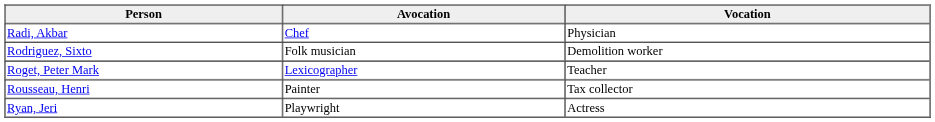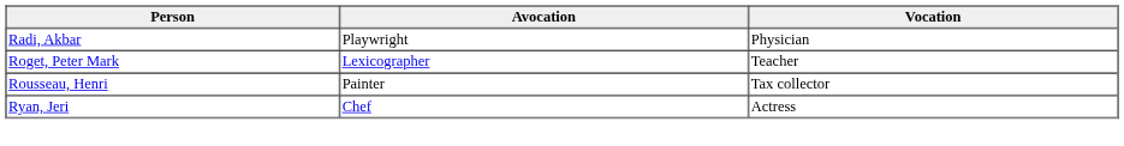Radi, Akbar | Avocation: Chef -> Playwright
- row: Rodriguez, Sixto | Folk musician | Demolition worker
Ryan, Jeri | Avocation: Playwright -> Chef
